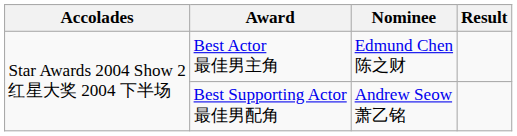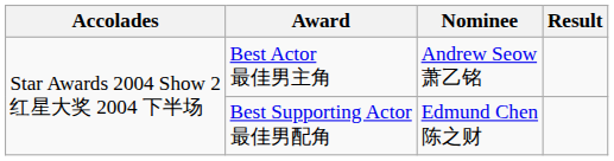Best Actor 最佳男主角 | Nominee: Edmund Chen 陈之财 -> Andrew Seow 萧乙铭
Best Supporting Actor 最佳男配角 | Nominee: Andrew Seow 萧乙铭 -> Edmund Chen 陈之财
